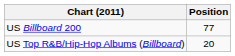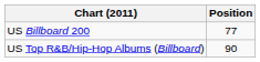US Top R&B/Hip-Hop Albums (Billboard) | Position: 20 -> 90
